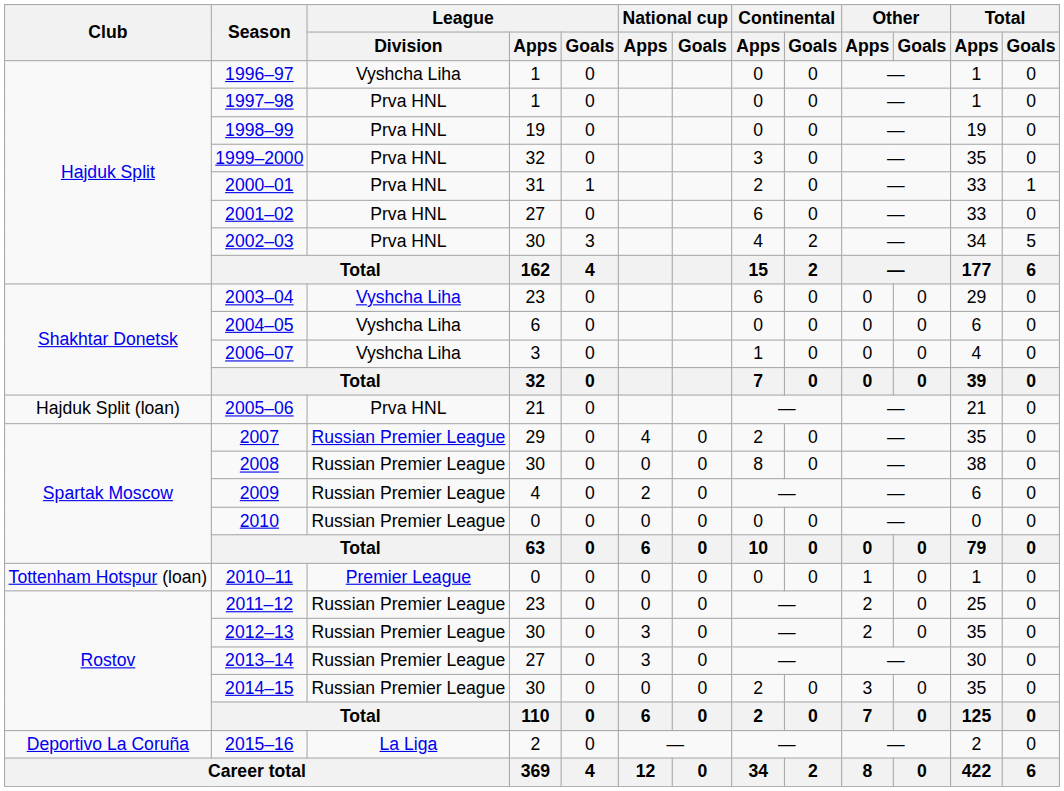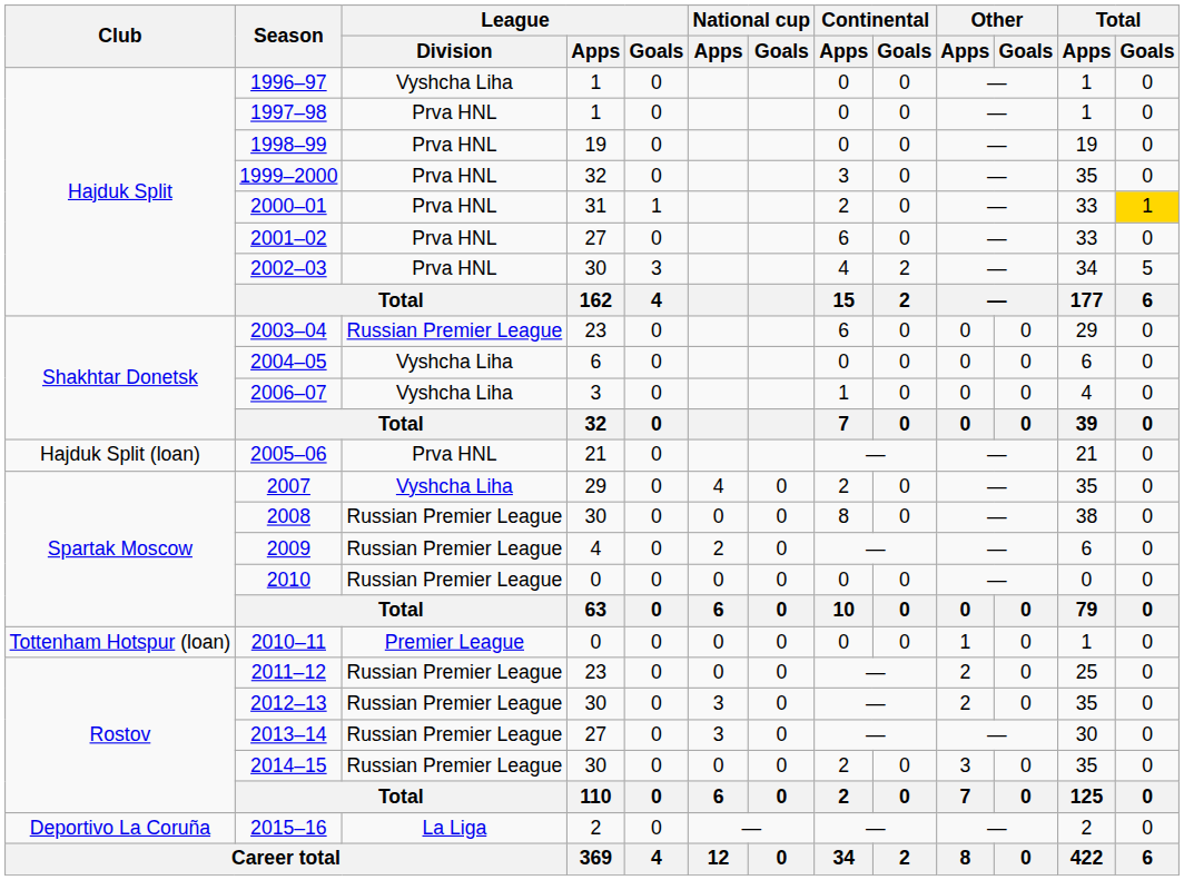2000–01 | Total / Goals: no background -> gold background
2003–04 | League / Division: Vyshcha Liha -> Russian Premier League
2007 | League / Division: Russian Premier League -> Vyshcha Liha
